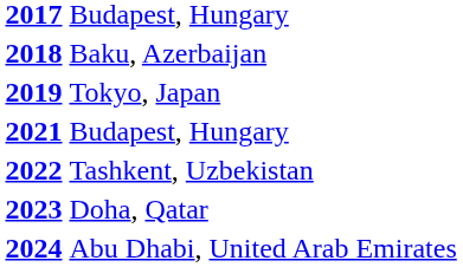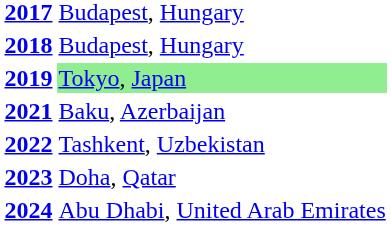2018 | column 2: Baku, Azerbaijan -> Budapest, Hungary
2019 | column 2: no background -> lightgreen background
2021 | column 2: Budapest, Hungary -> Baku, Azerbaijan
